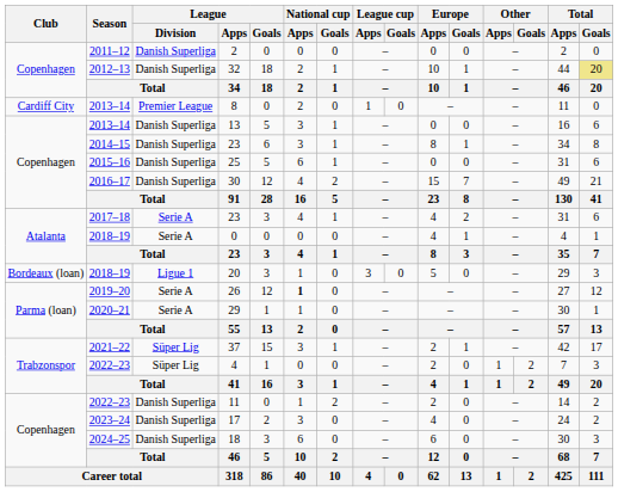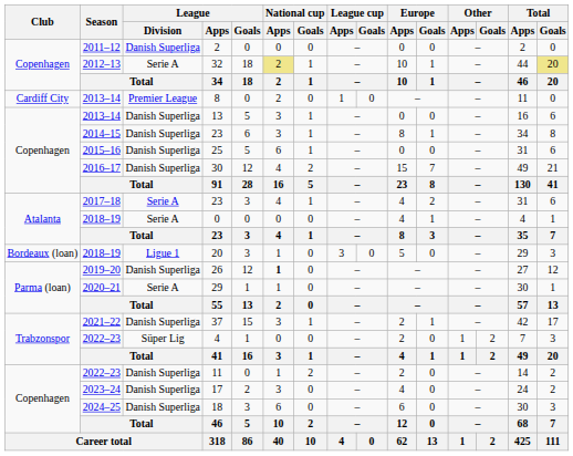32 | League / Division: Danish Superliga -> Serie A
32 | National cup / Apps: no background -> khaki background
26 | League / Division: Serie A -> Danish Superliga
37 | League / Division: Süper Lig -> Danish Superliga
